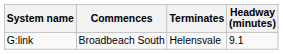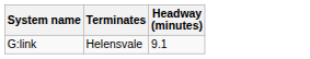- column: Commences | Broadbeach South
